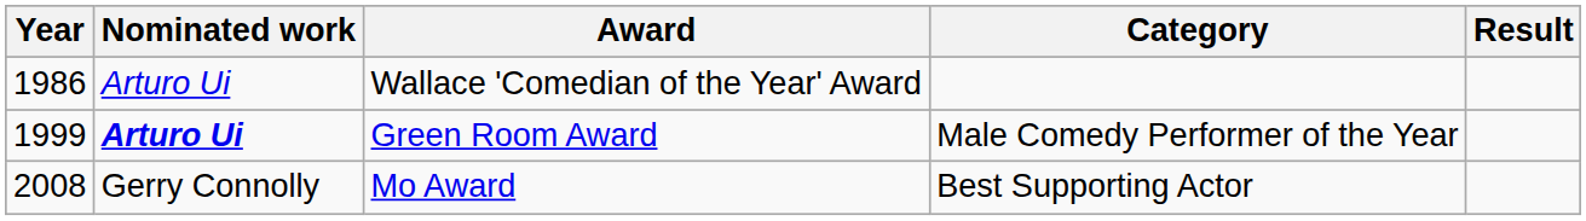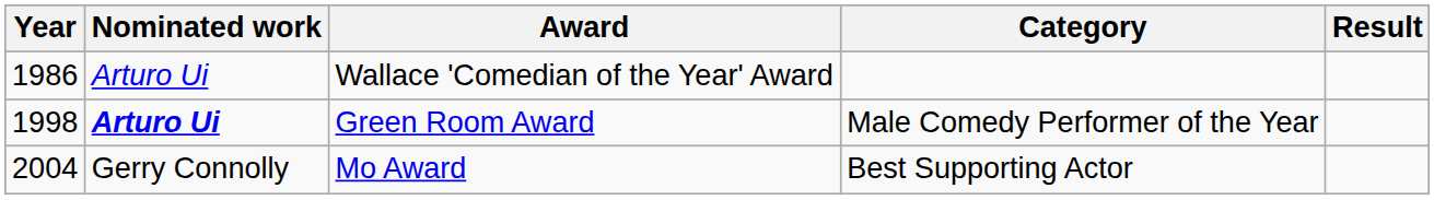Green Room Award | Year: 1999 -> 1998
Mo Award | Year: 2008 -> 2004
